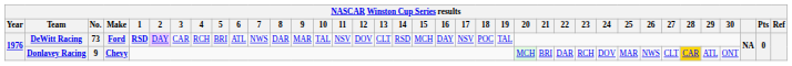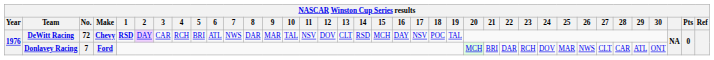DeWitt Racing | No.: 73 -> 72
DeWitt Racing | Make: Ford -> Chevy
Donlavey Racing | No.: 9 -> 7
Donlavey Racing | Make: Chevy -> Ford
Donlavey Racing | 28: gold background -> no background
